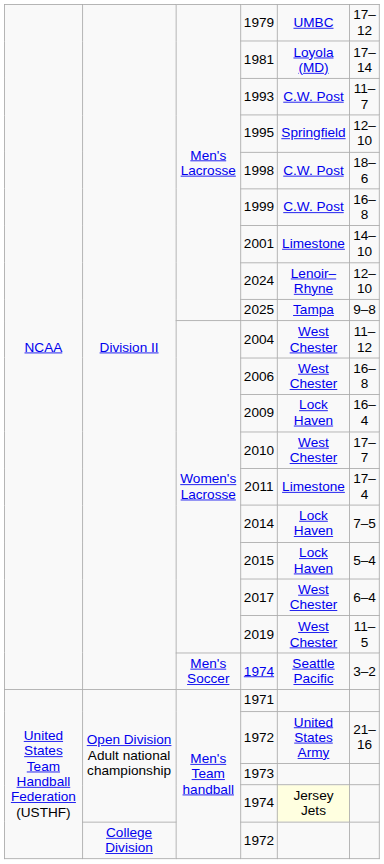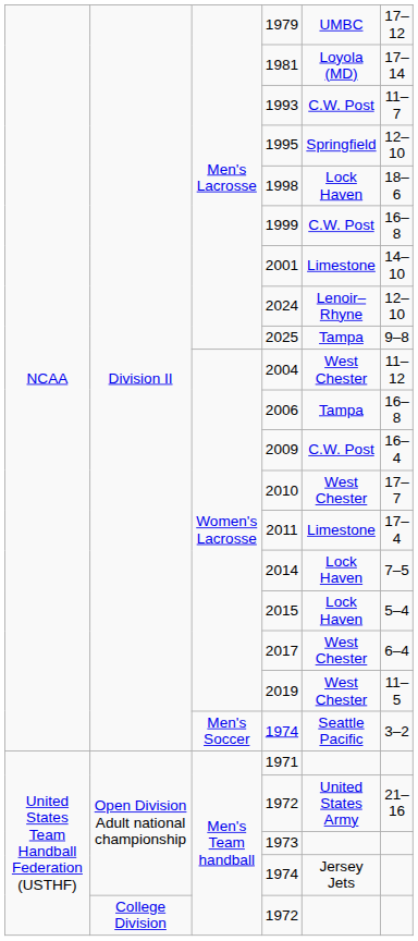1998 | column 5: C.W. Post -> Lock Haven
2006 | column 5: West Chester -> Tampa
2009 | column 5: Lock Haven -> C.W. Post
Open Division Adult national championship / 1974 | column 5: lightyellow background -> no background
